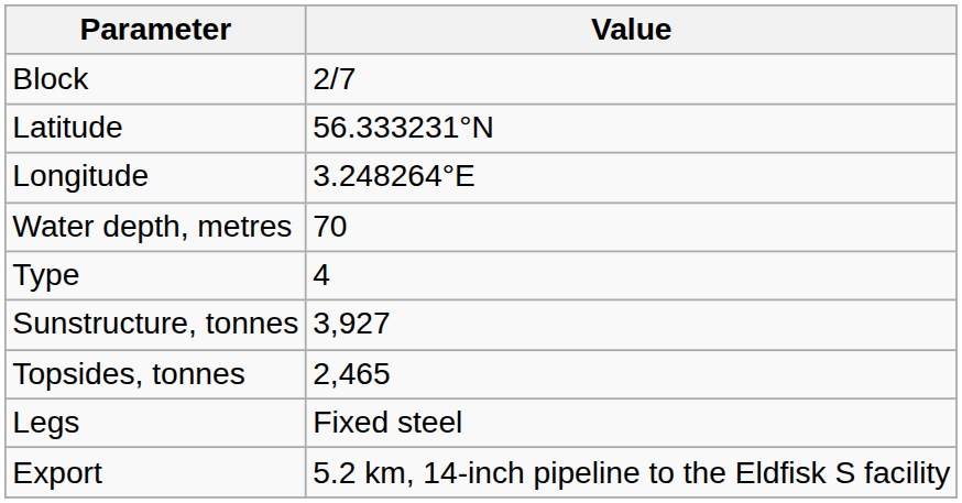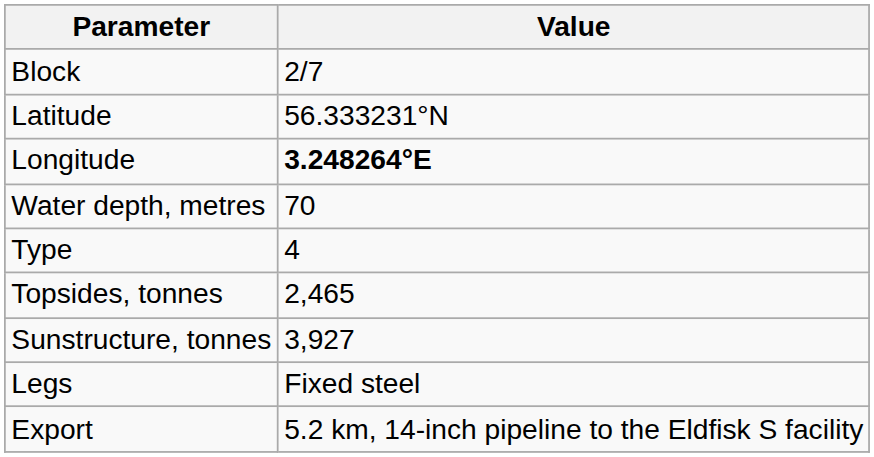Longitude | Value: normal -> bold
rows swapped: Sunstructure, tonnes <-> Topsides, tonnes
